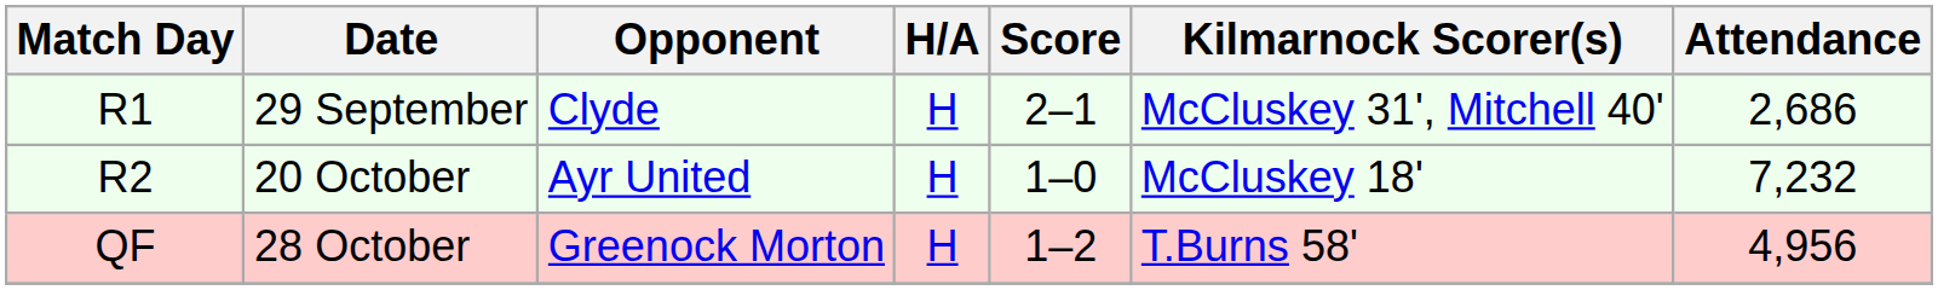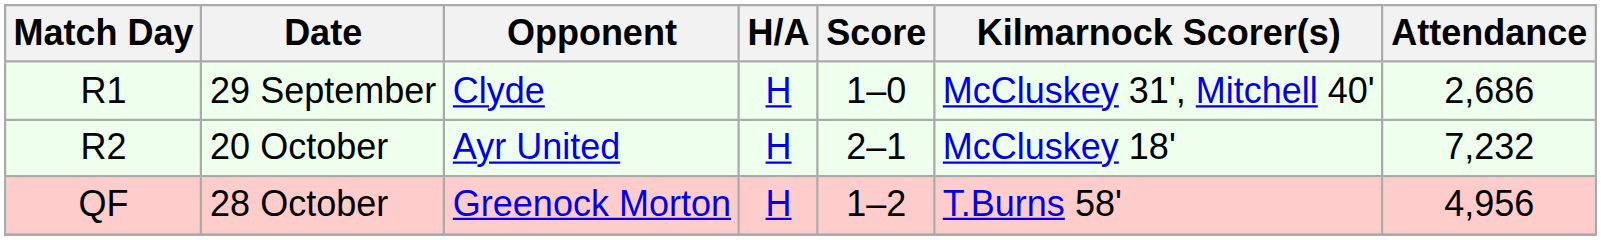29 September | Score: 2–1 -> 1–0
20 October | Score: 1–0 -> 2–1
